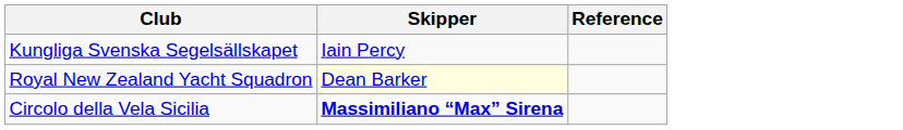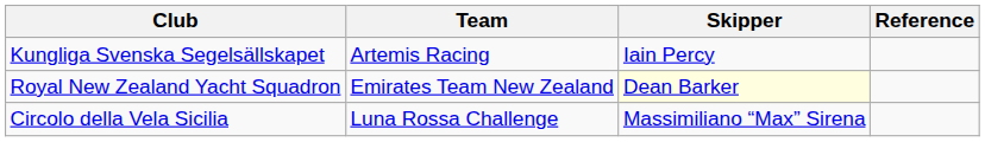+ column: Team | Artemis Racing | Emirates Team New Zealand | Luna Rossa Challenge
Circolo della Vela Sicilia | Skipper: bold -> normal
